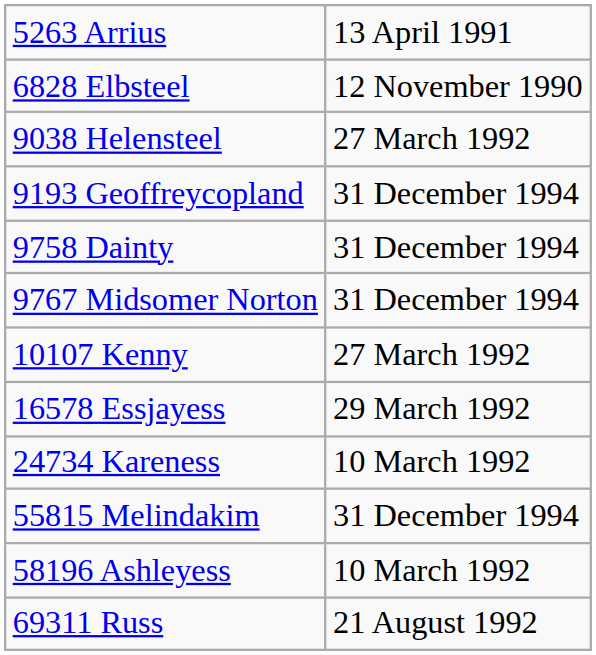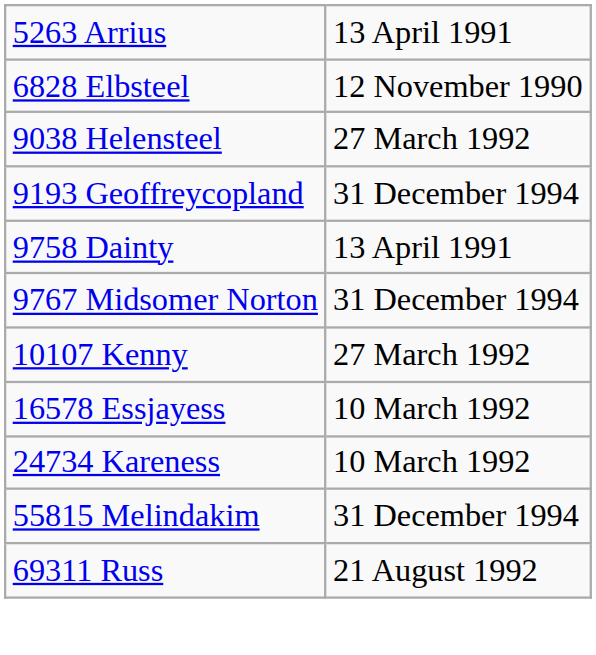9758 Dainty | column 2: 31 December 1994 -> 13 April 1991
16578 Essjayess | column 2: 29 March 1992 -> 10 March 1992
- row: 58196 Ashleyess | 10 March 1992
